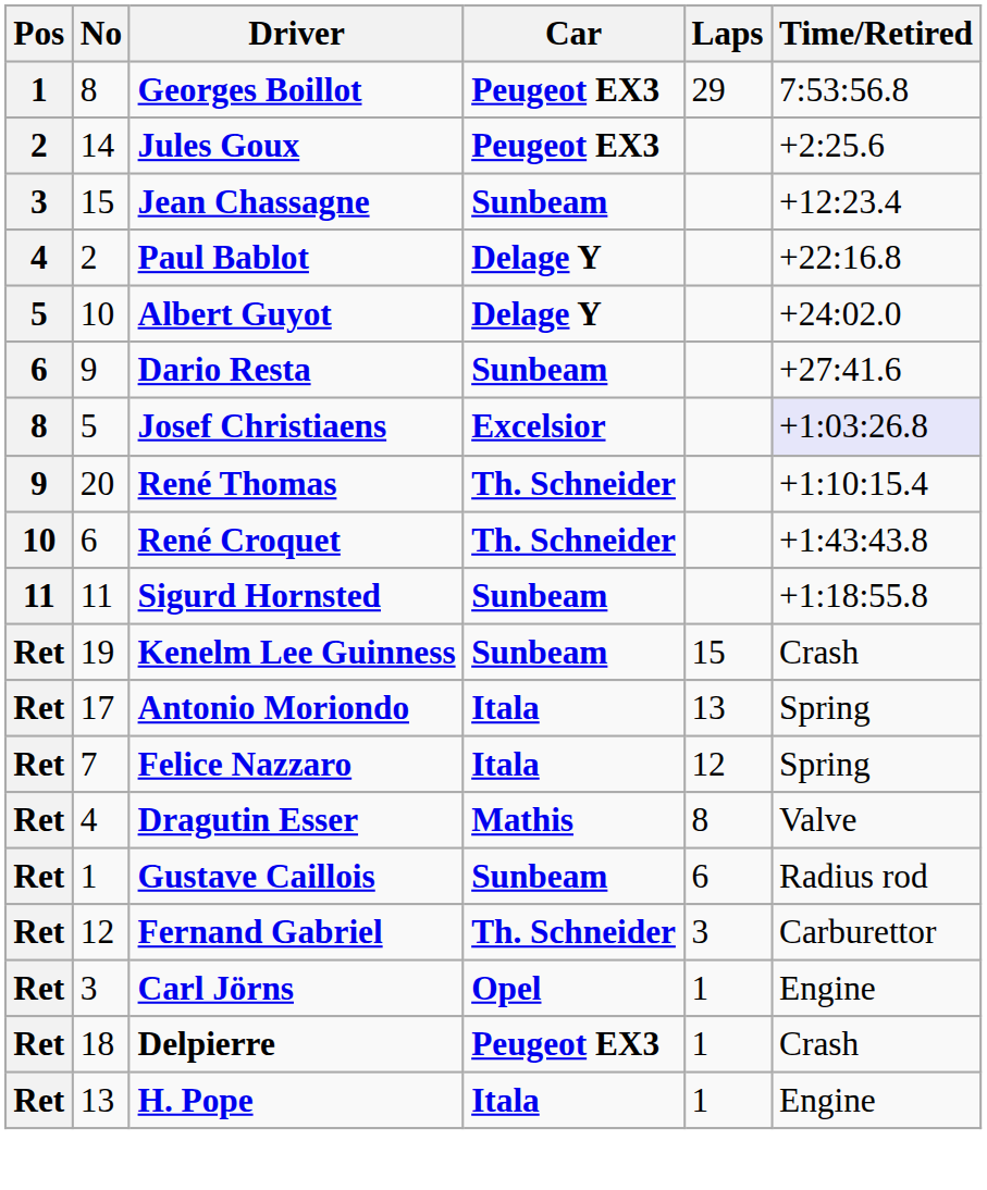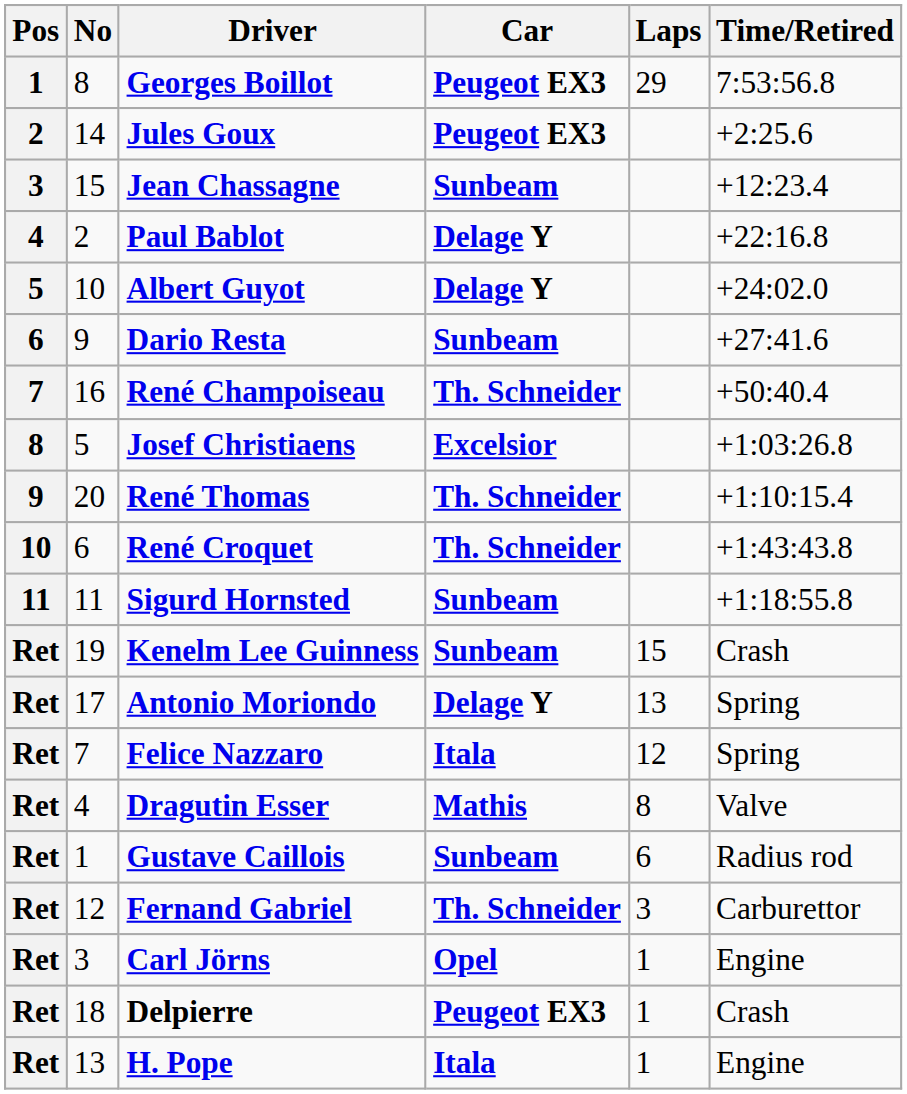+ row: 7 | 16 | René Champoiseau | Th. Schneider | +50:40.4
Josef Christiaens | Time/Retired: lavender background -> no background
Antonio Moriondo | Car: Itala -> Delage Y
